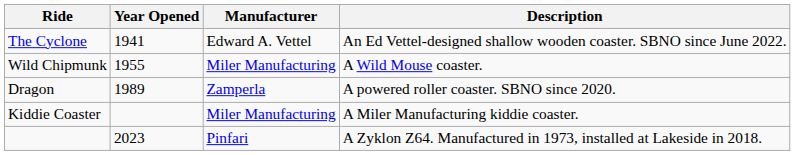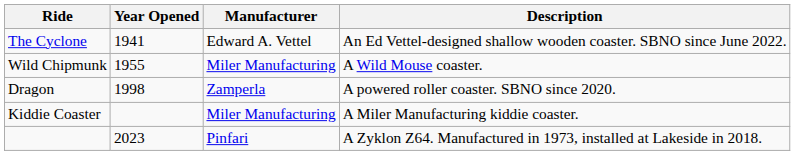Dragon | Year Opened: 1989 -> 1998
